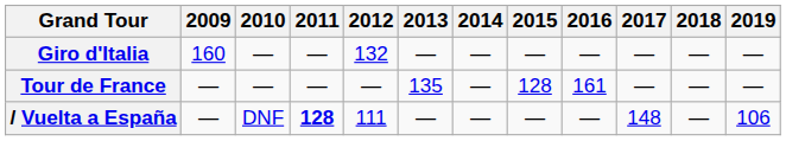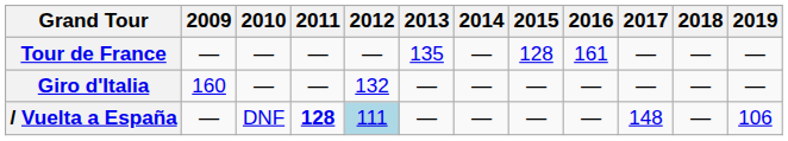rows swapped: Giro d'Italia <-> Tour de France
/ Vuelta a España | 2012: no background -> lightblue background
